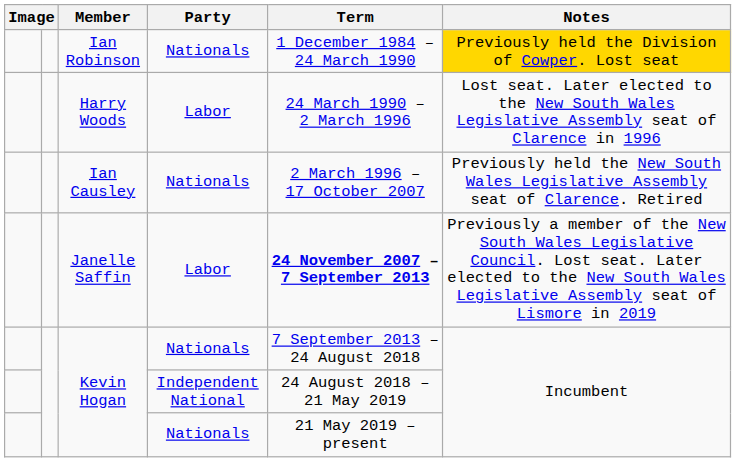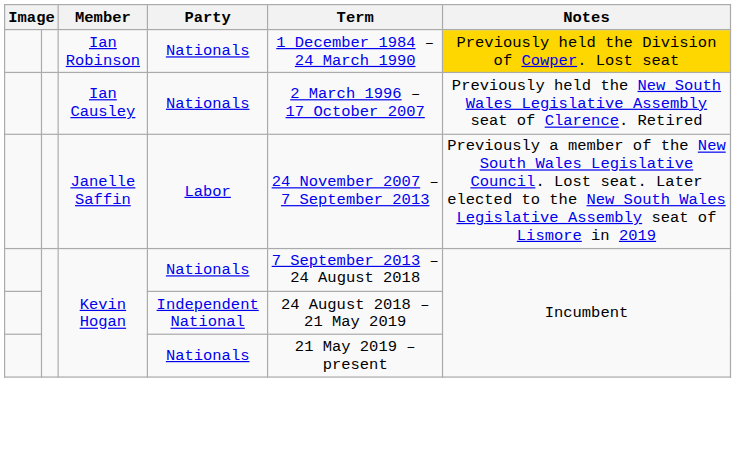- row: Harry Woods | Labor | 24 March 1990 – 2 March 1996 | Lost seat. Later elected to the New South Wales Legislative Assembly seat of Clarence in 1996
Janelle Saffin | Term: bold -> normal
